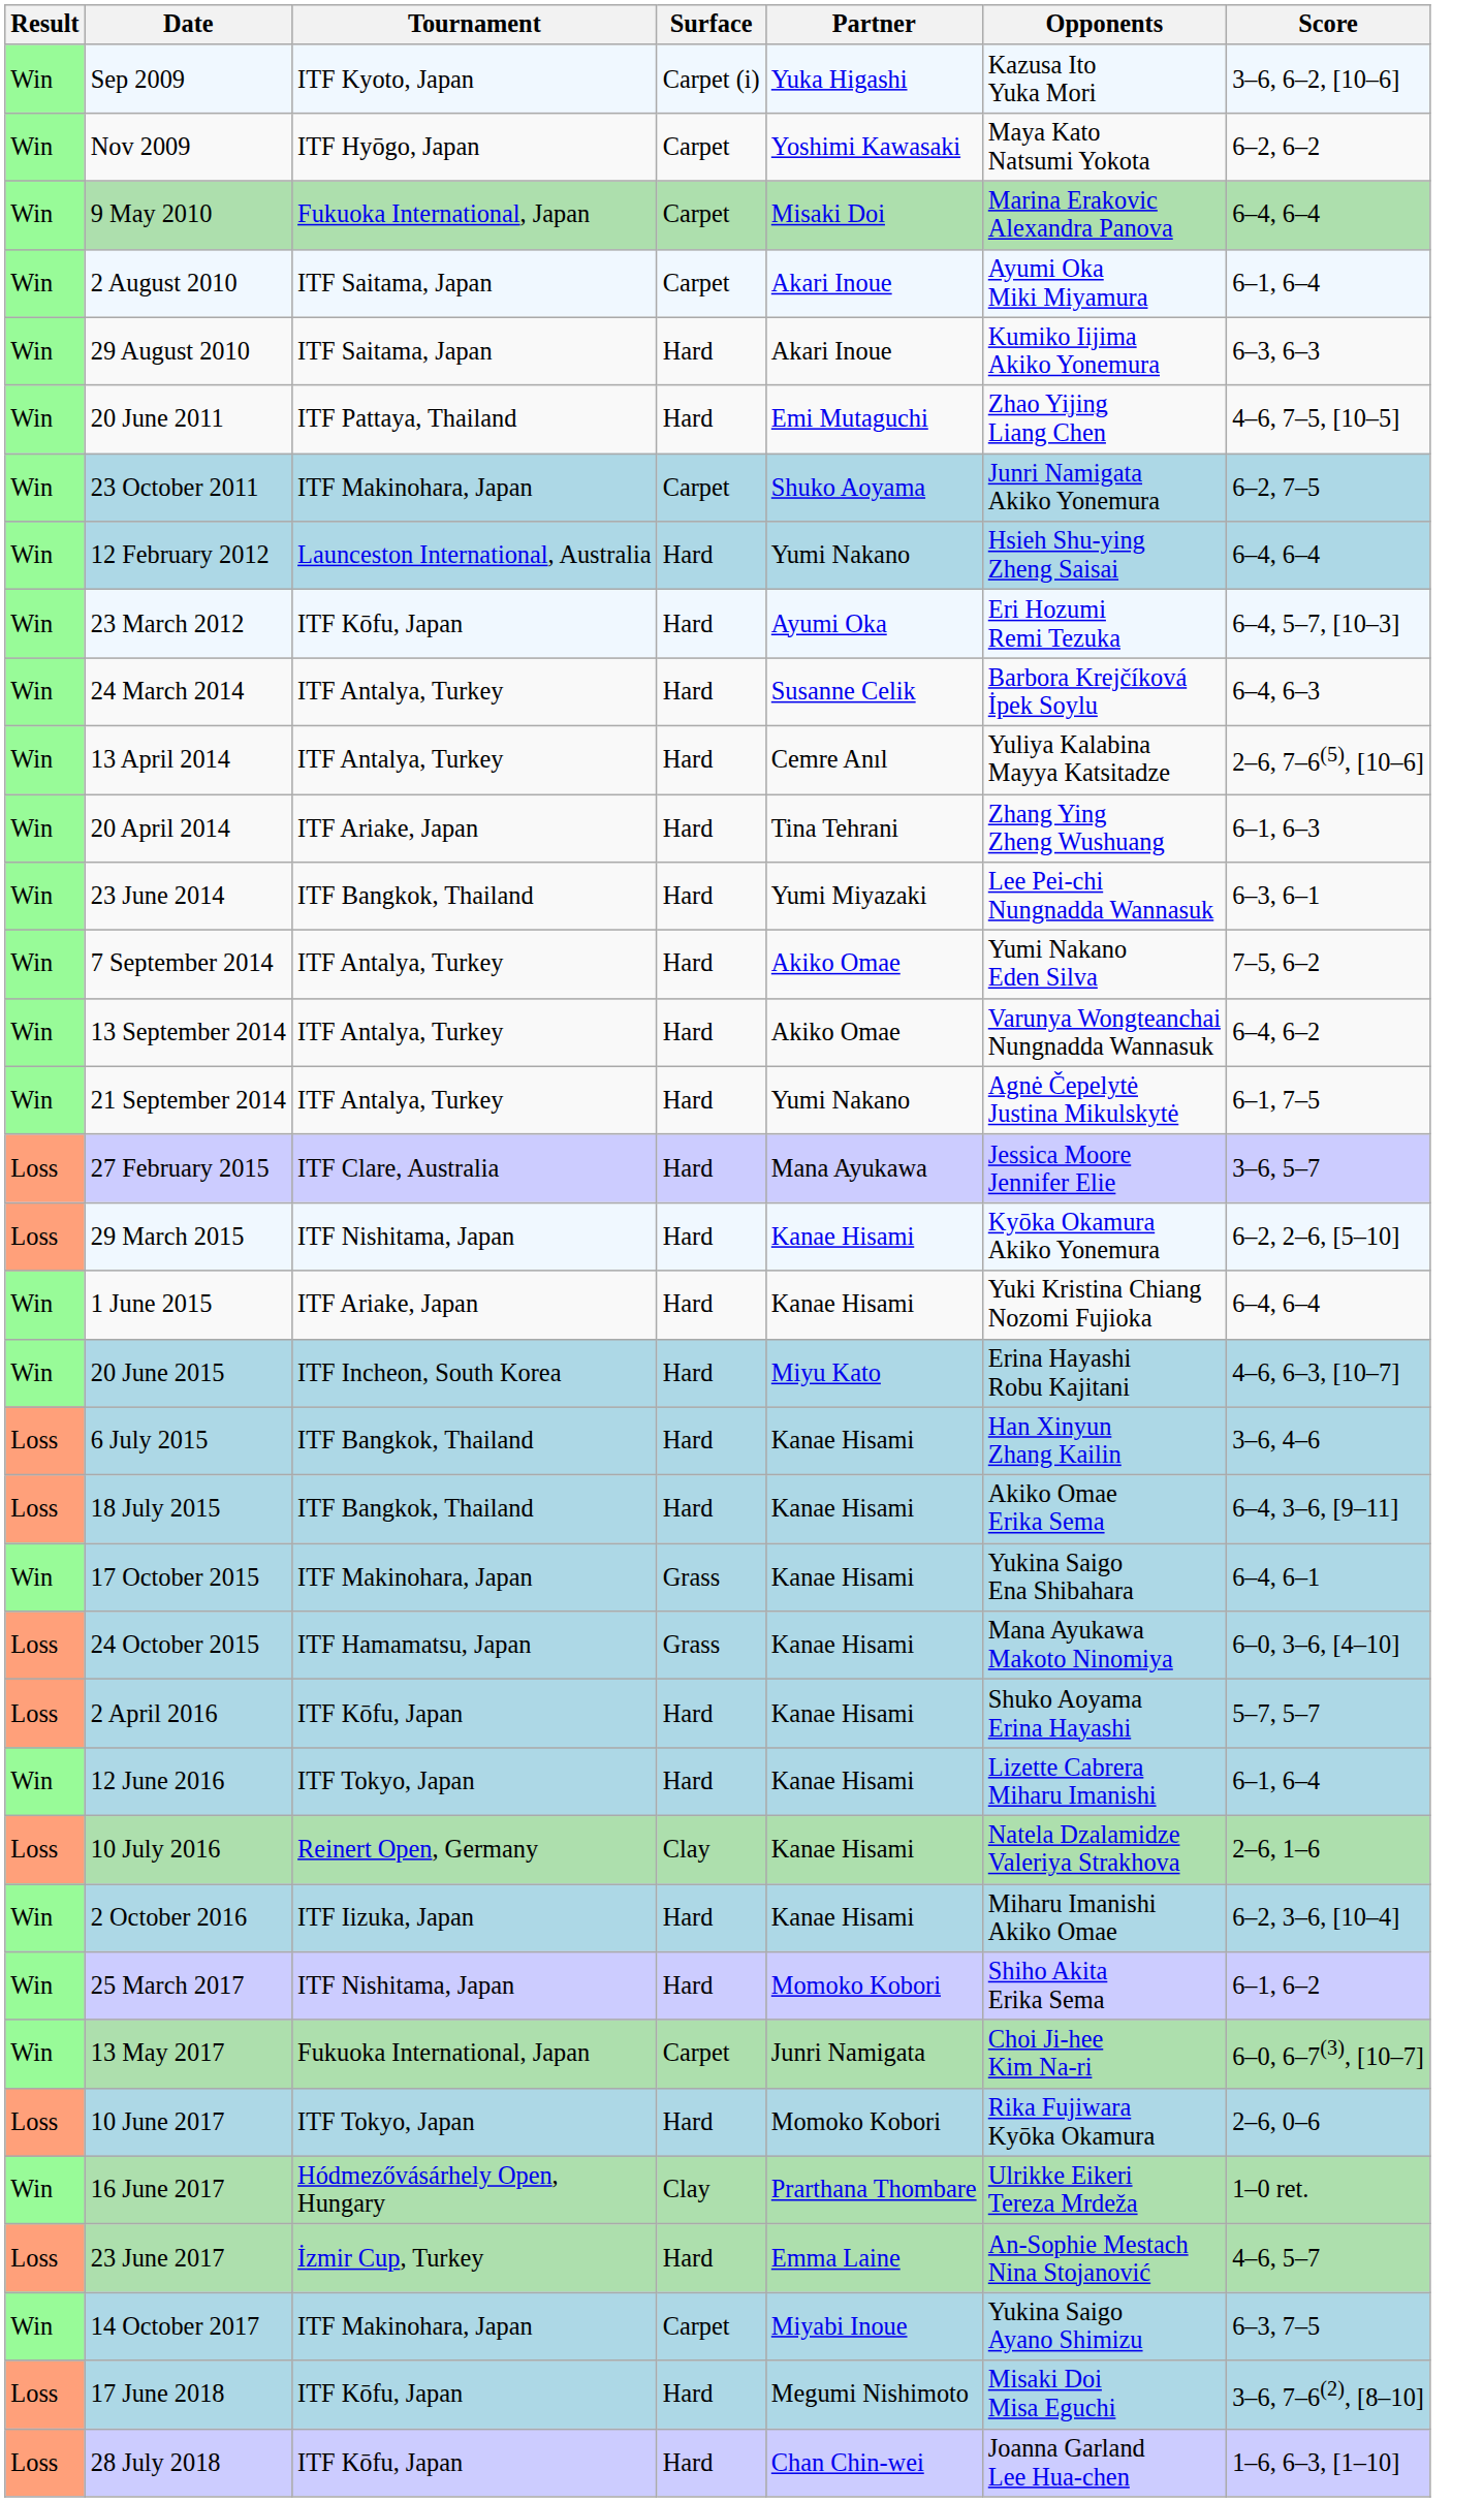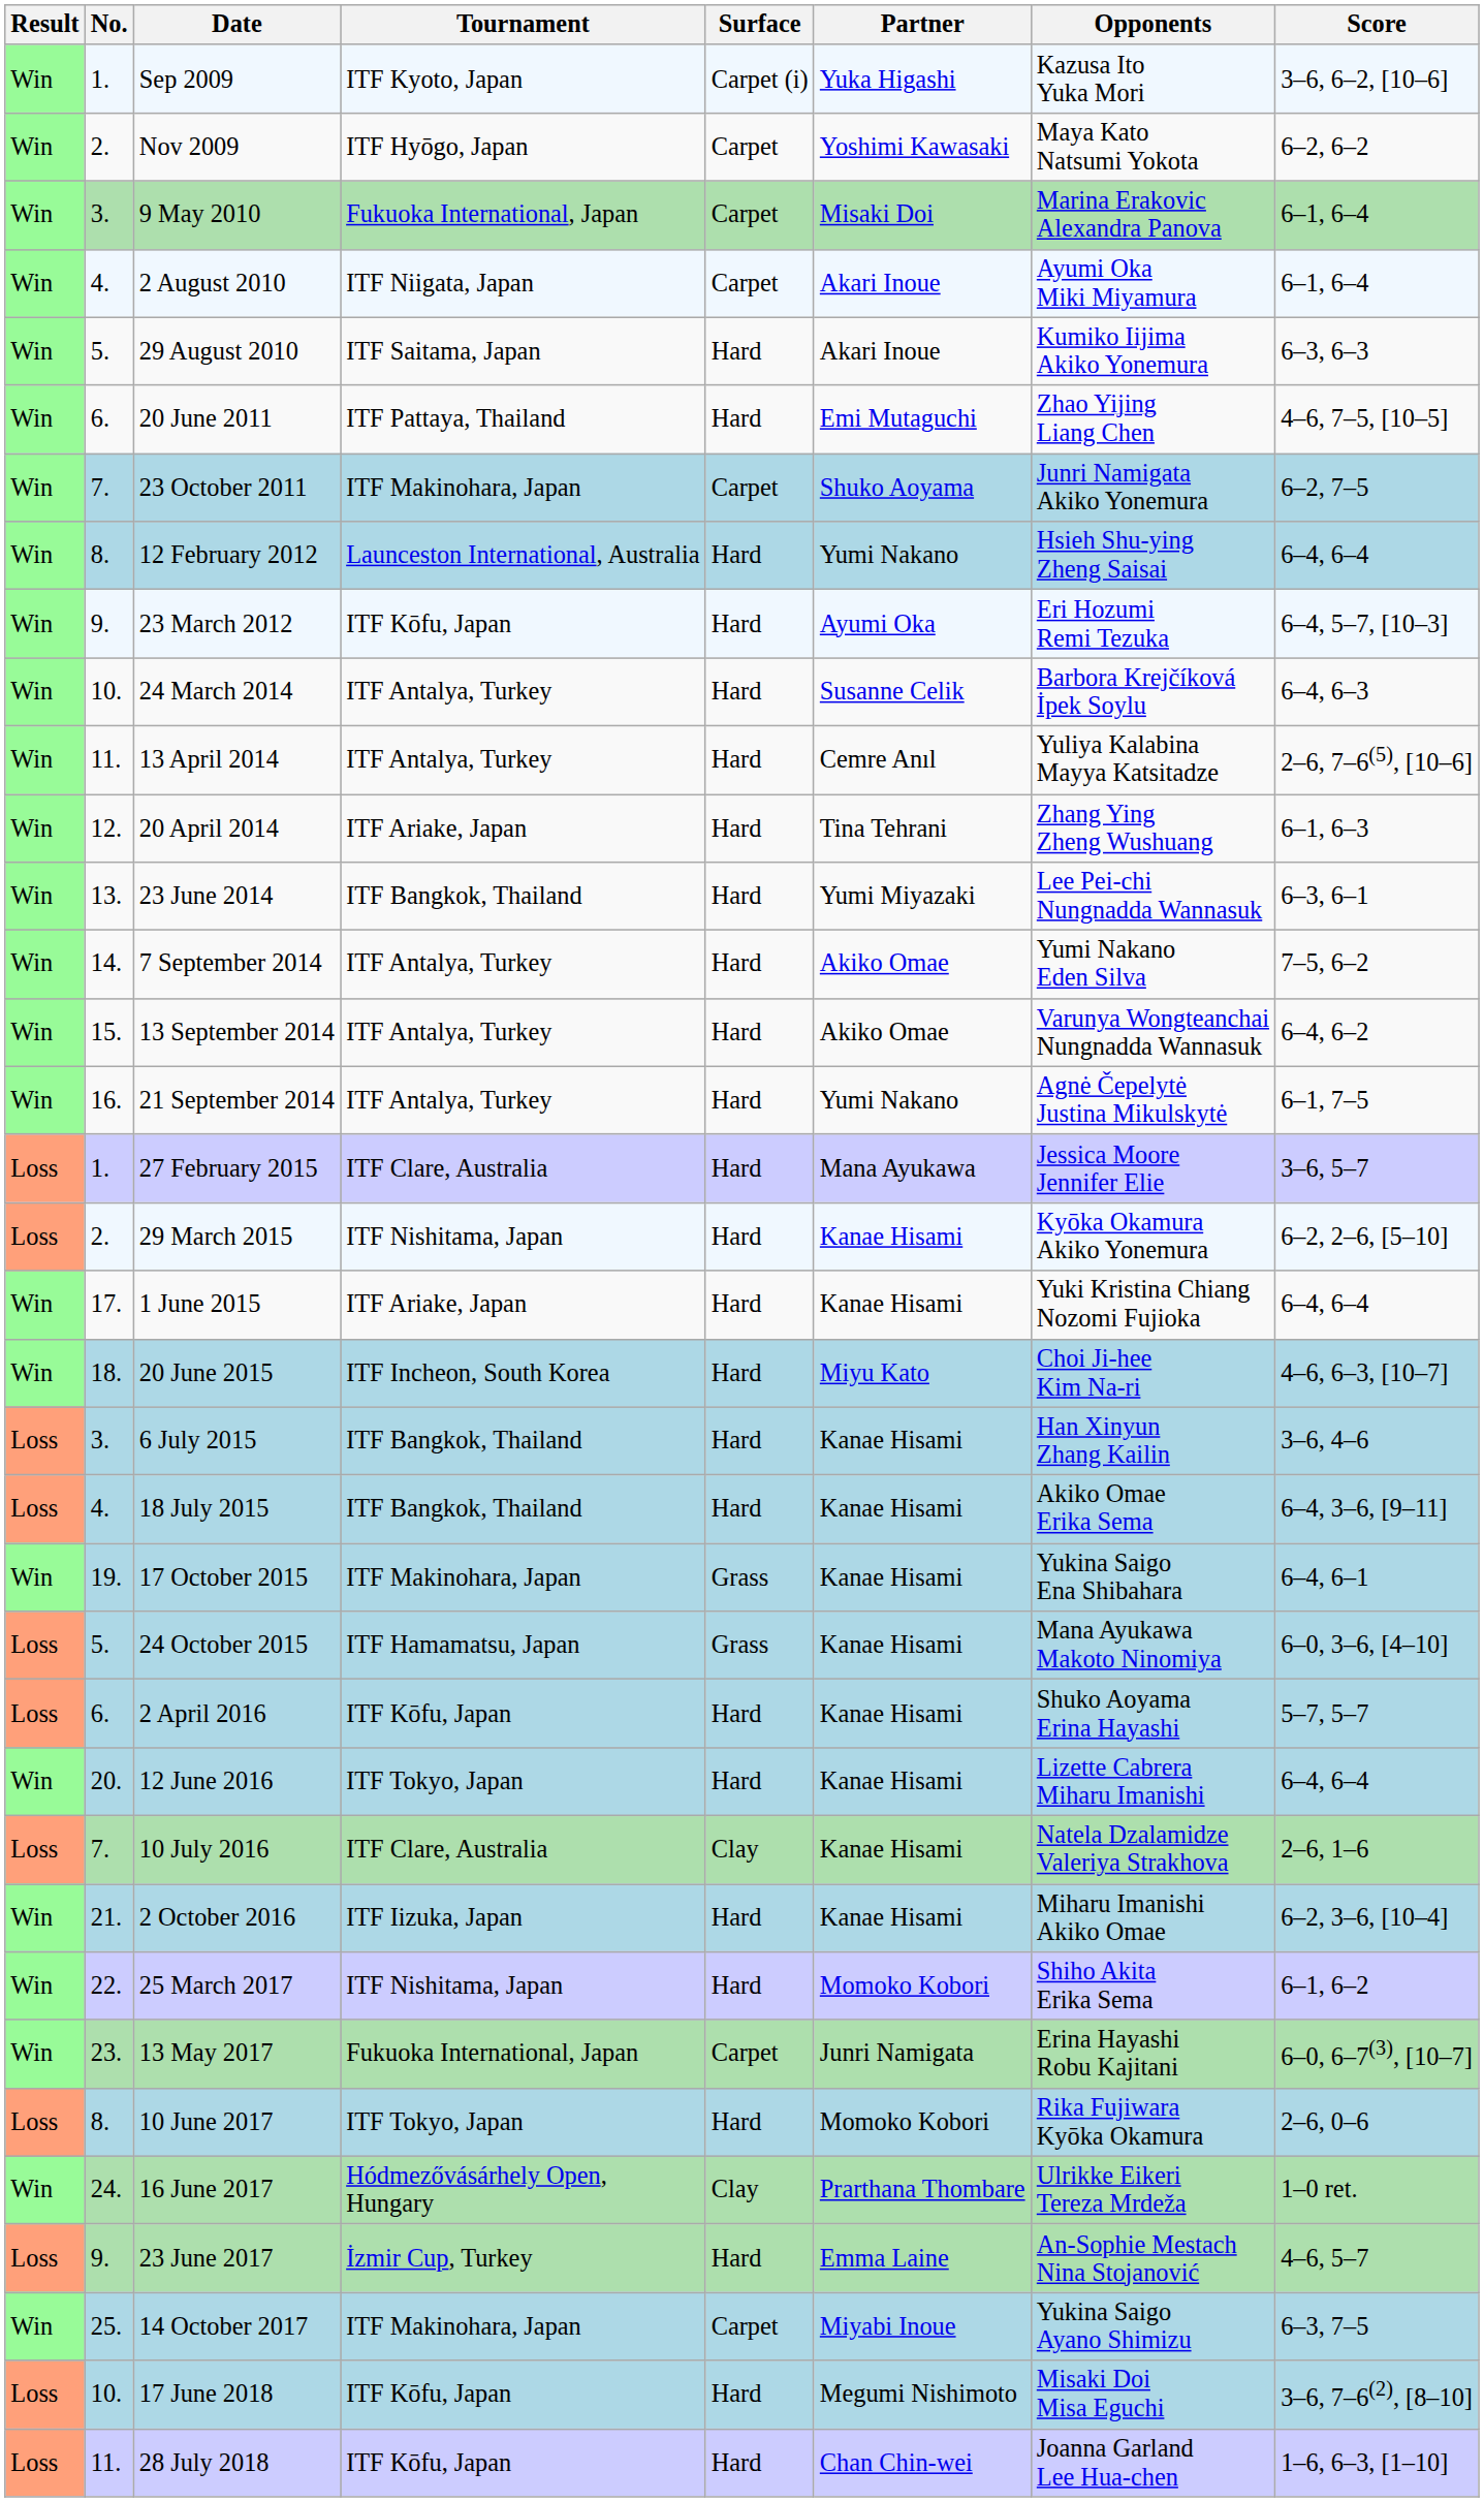+ column: No. | 1. | 2. | 3. | 4. | 5. | 6. | 7. | 8. | 9. | 10. | 11. | 12. | 13. | 14. | 15. | 16. | 1. | 2. | 17. | 18. | 3. | 4. | 19. | 5. | 6. | 20. | 7. | 21. | 22. | 23. | 8. | 24. | 9. | 25. | 10. | 11.
9 May 2010 | Score: 6–4, 6–4 -> 6–1, 6–4
2 August 2010 | Tournament: ITF Saitama, Japan -> ITF Niigata, Japan
20 June 2015 | Opponents: Erina Hayashi Robu Kajitani -> Choi Ji-hee Kim Na-ri
12 June 2016 | Score: 6–1, 6–4 -> 6–4, 6–4
10 July 2016 | Tournament: Reinert Open, Germany -> ITF Clare, Australia
13 May 2017 | Opponents: Choi Ji-hee Kim Na-ri -> Erina Hayashi Robu Kajitani
